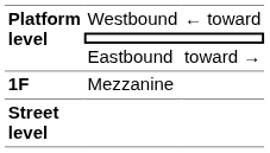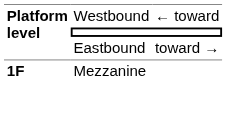- row: Street level
